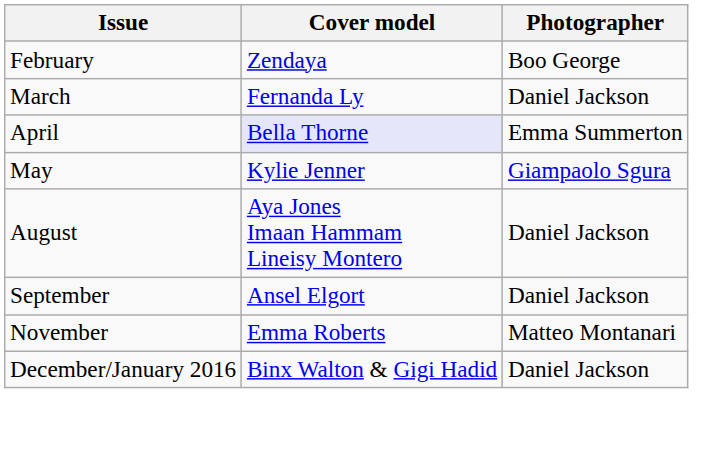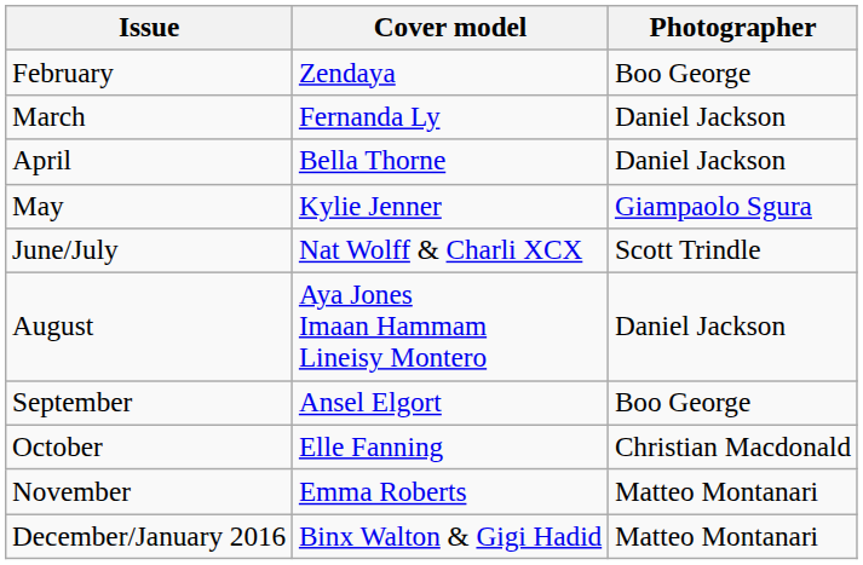April | Cover model: lavender background -> no background
April | Photographer: Emma Summerton -> Daniel Jackson
+ row: June/July | Nat Wolff & Charli XCX | Scott Trindle
September | Photographer: Daniel Jackson -> Boo George
+ row: October | Elle Fanning | Christian Macdonald
December/January 2016 | Photographer: Daniel Jackson -> Matteo Montanari
